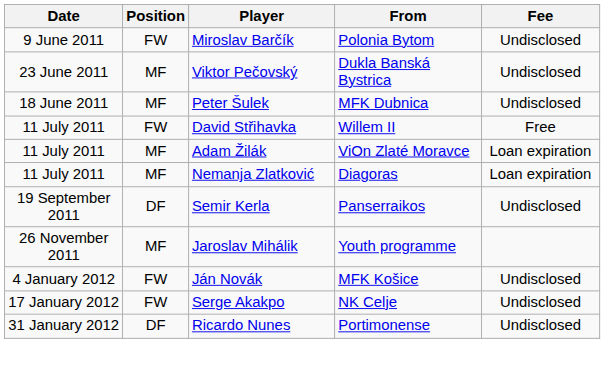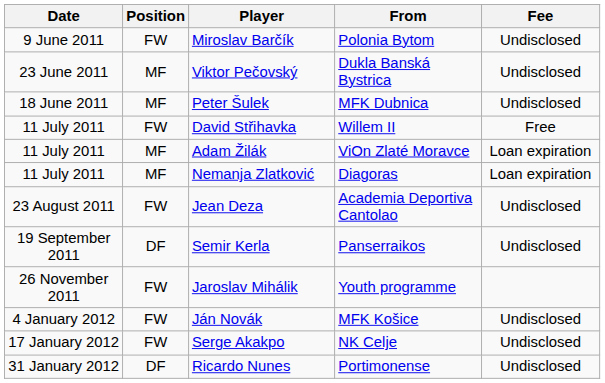+ row: 23 August 2011 | FW | Jean Deza | Academia Deportiva Cantolao | Undisclosed
Jaroslav Mihálik | Position: MF -> FW
